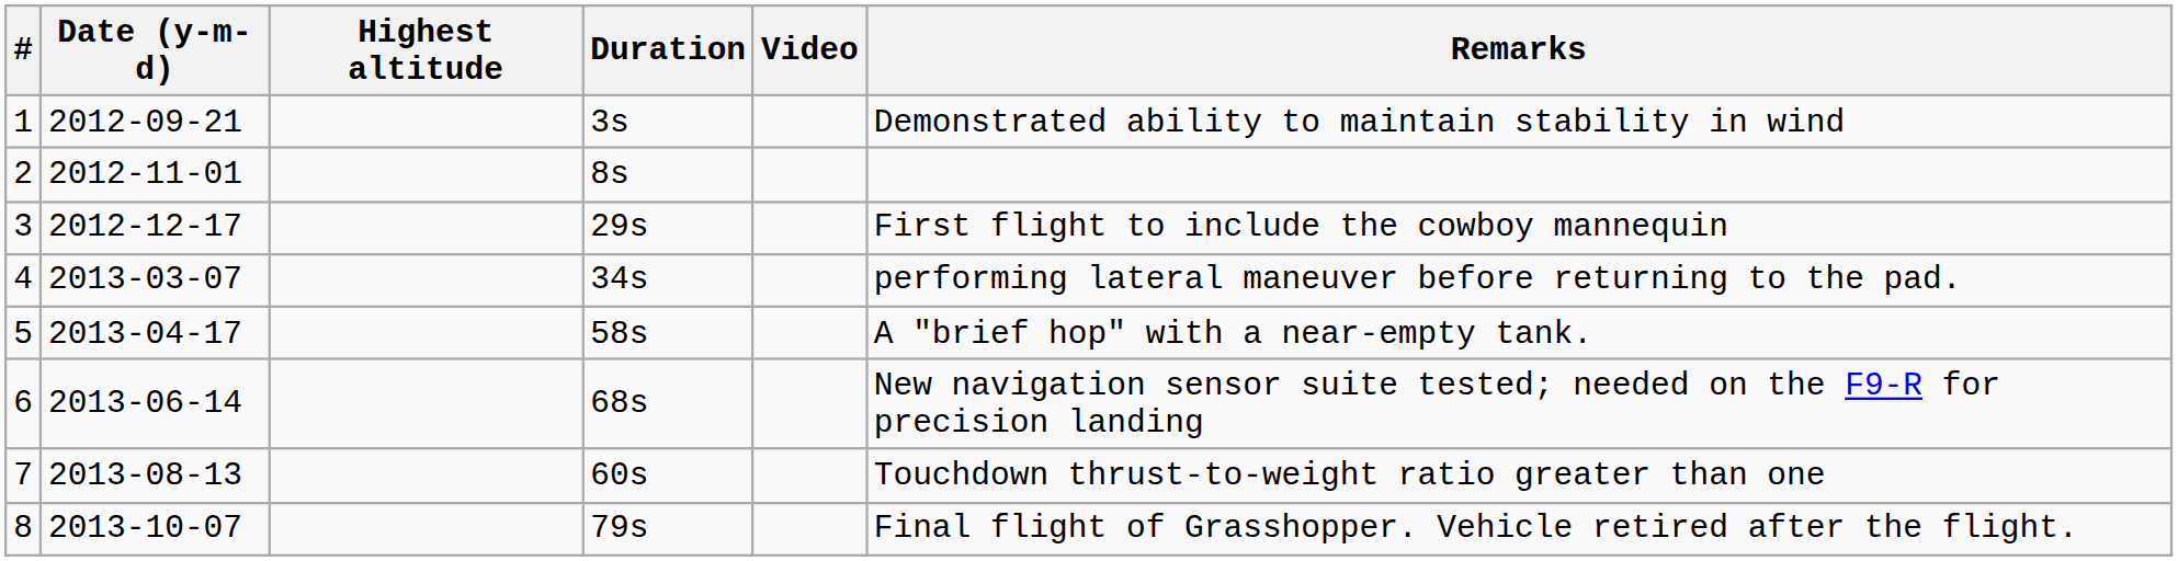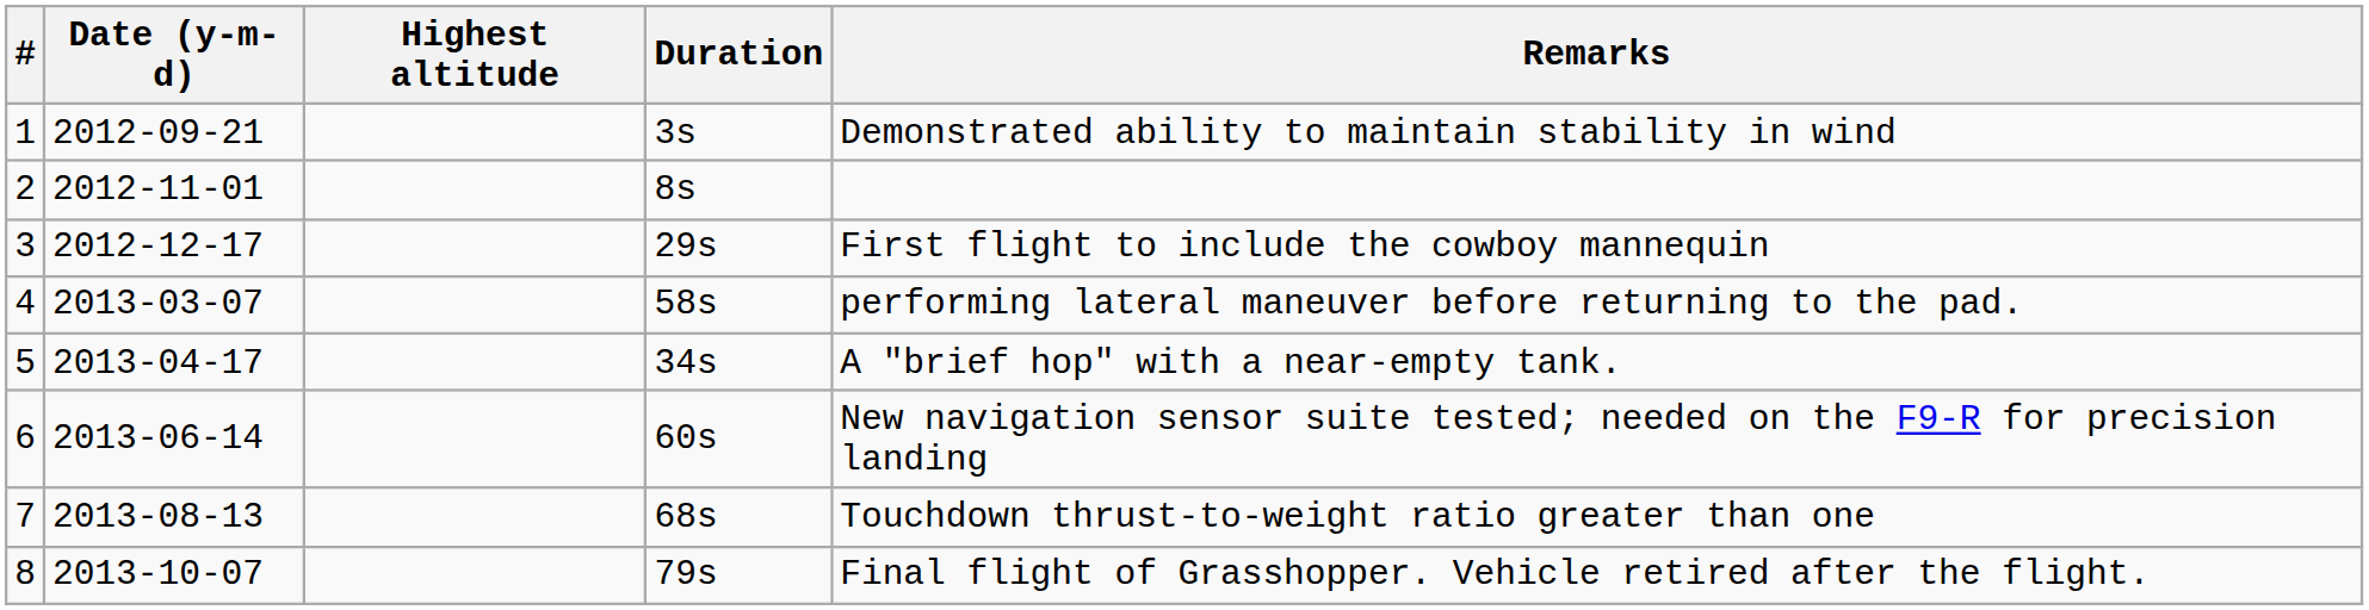- column: Video
4 | Duration: 34s -> 58s
5 | Duration: 58s -> 34s
6 | Duration: 68s -> 60s
7 | Duration: 60s -> 68s
